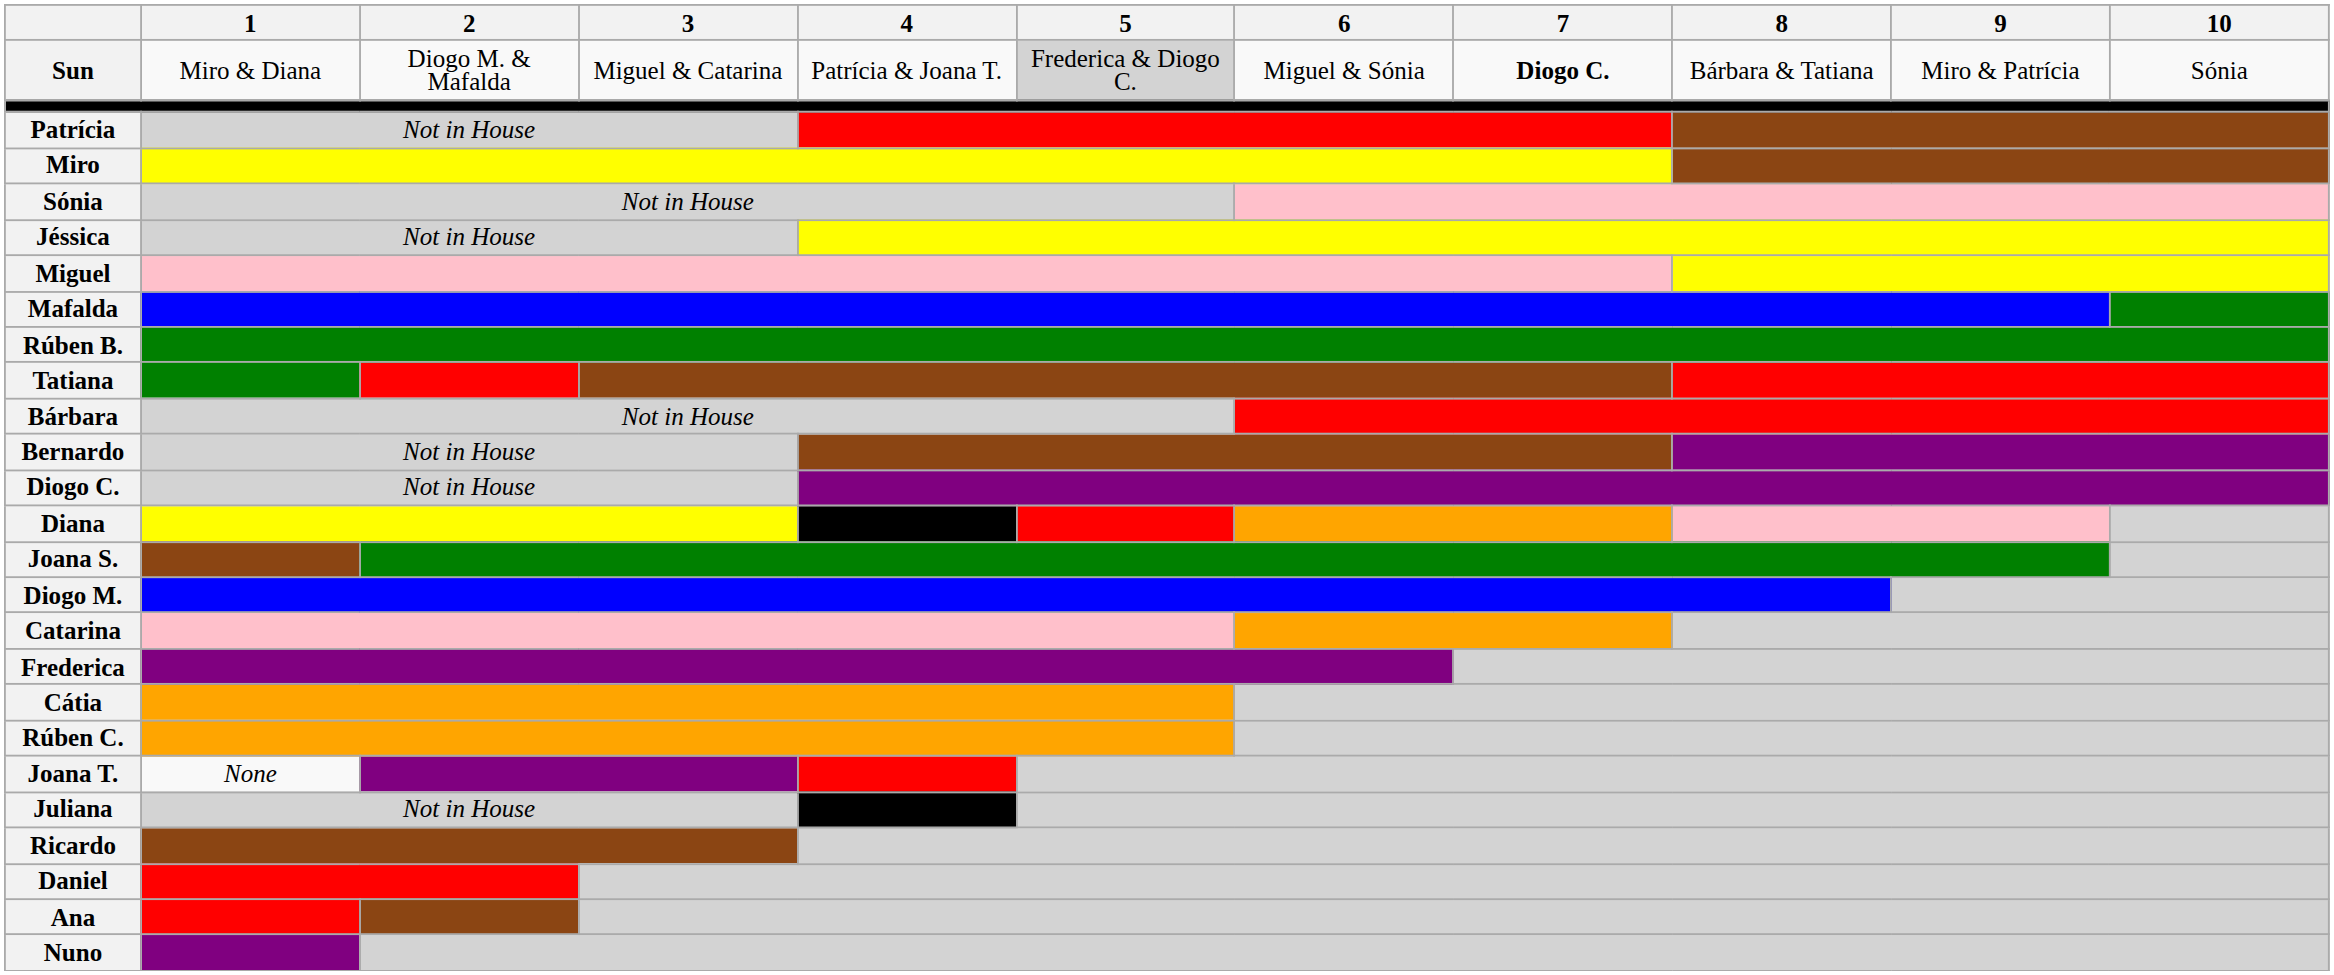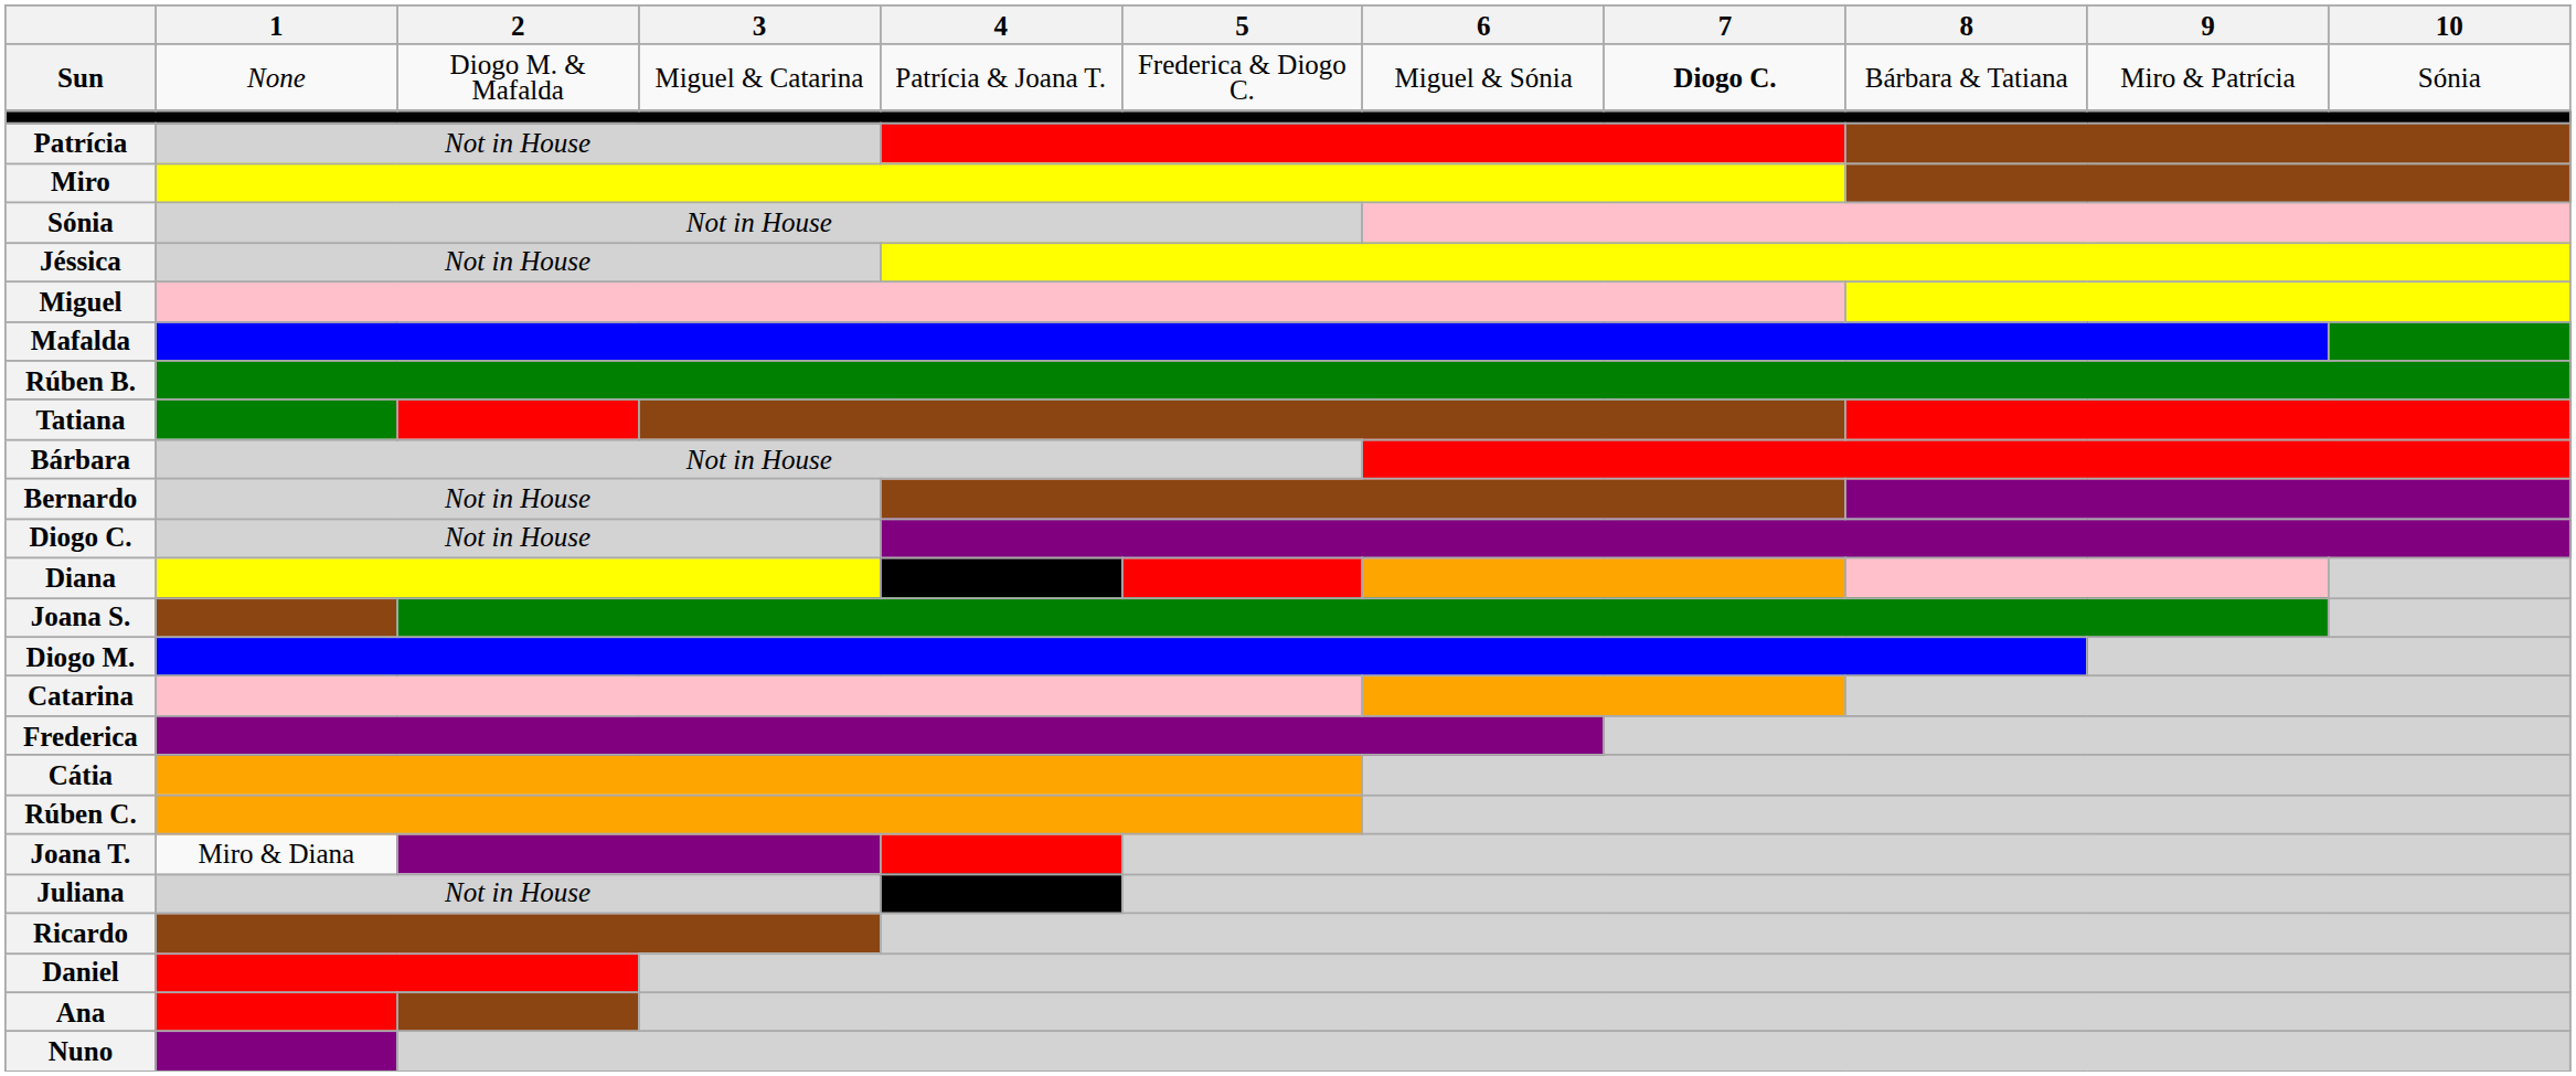Sun | 1: Miro & Diana -> None
Sun | 5: lightgrey background -> no background
Joana T. | 1: None -> Miro & Diana
